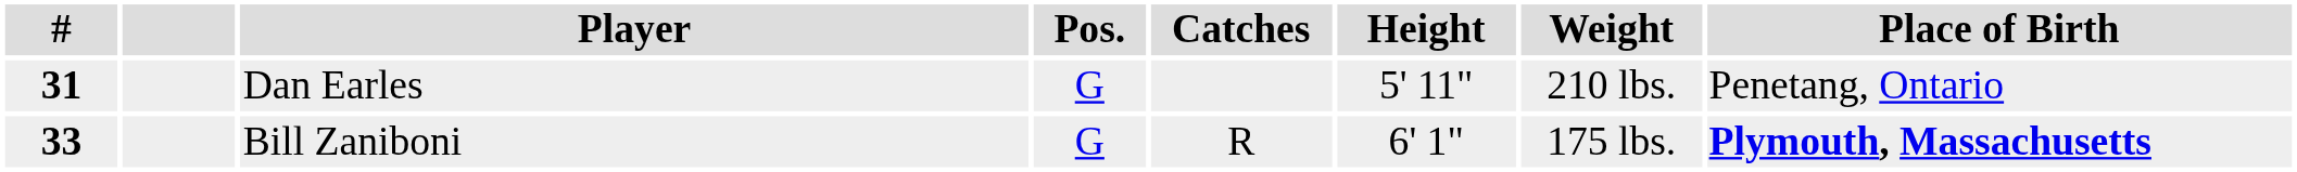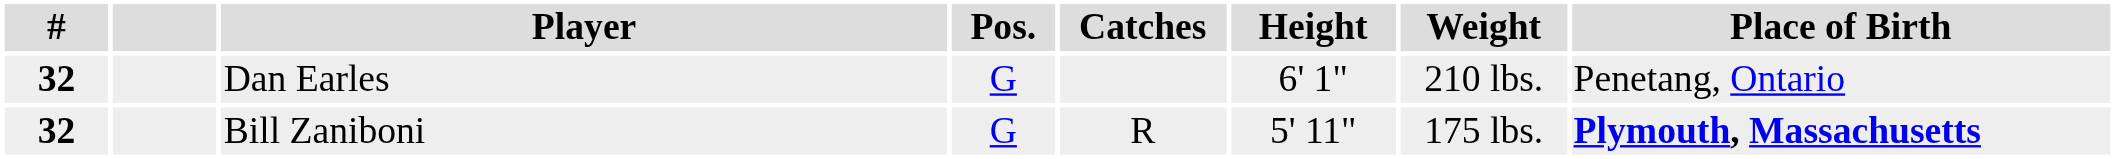Dan Earles | #: 31 -> 32
Dan Earles | Height: 5' 11" -> 6' 1"
Bill Zaniboni | #: 33 -> 32
Bill Zaniboni | Height: 6' 1" -> 5' 11"
